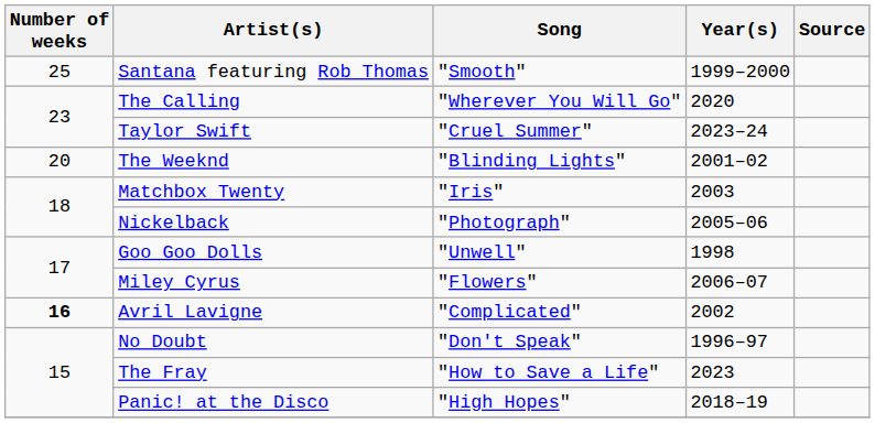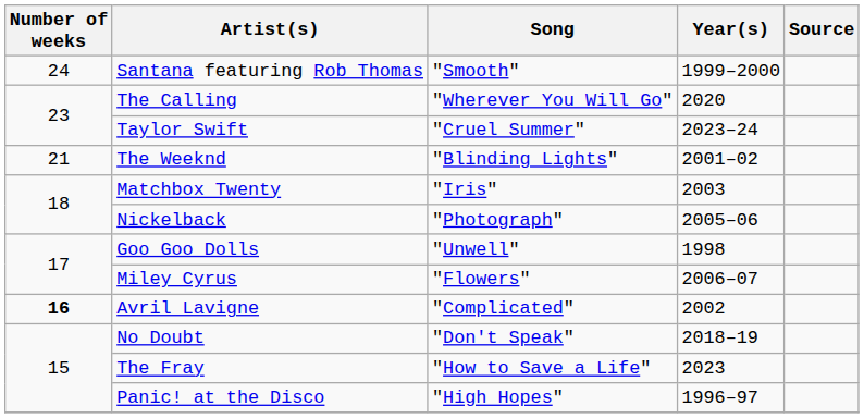Santana featuring Rob Thomas | Number of weeks: 25 -> 24
The Weeknd | Number of weeks: 20 -> 21
No Doubt | Year(s): 1996–97 -> 2018–19
Panic! at the Disco | Year(s): 2018–19 -> 1996–97
